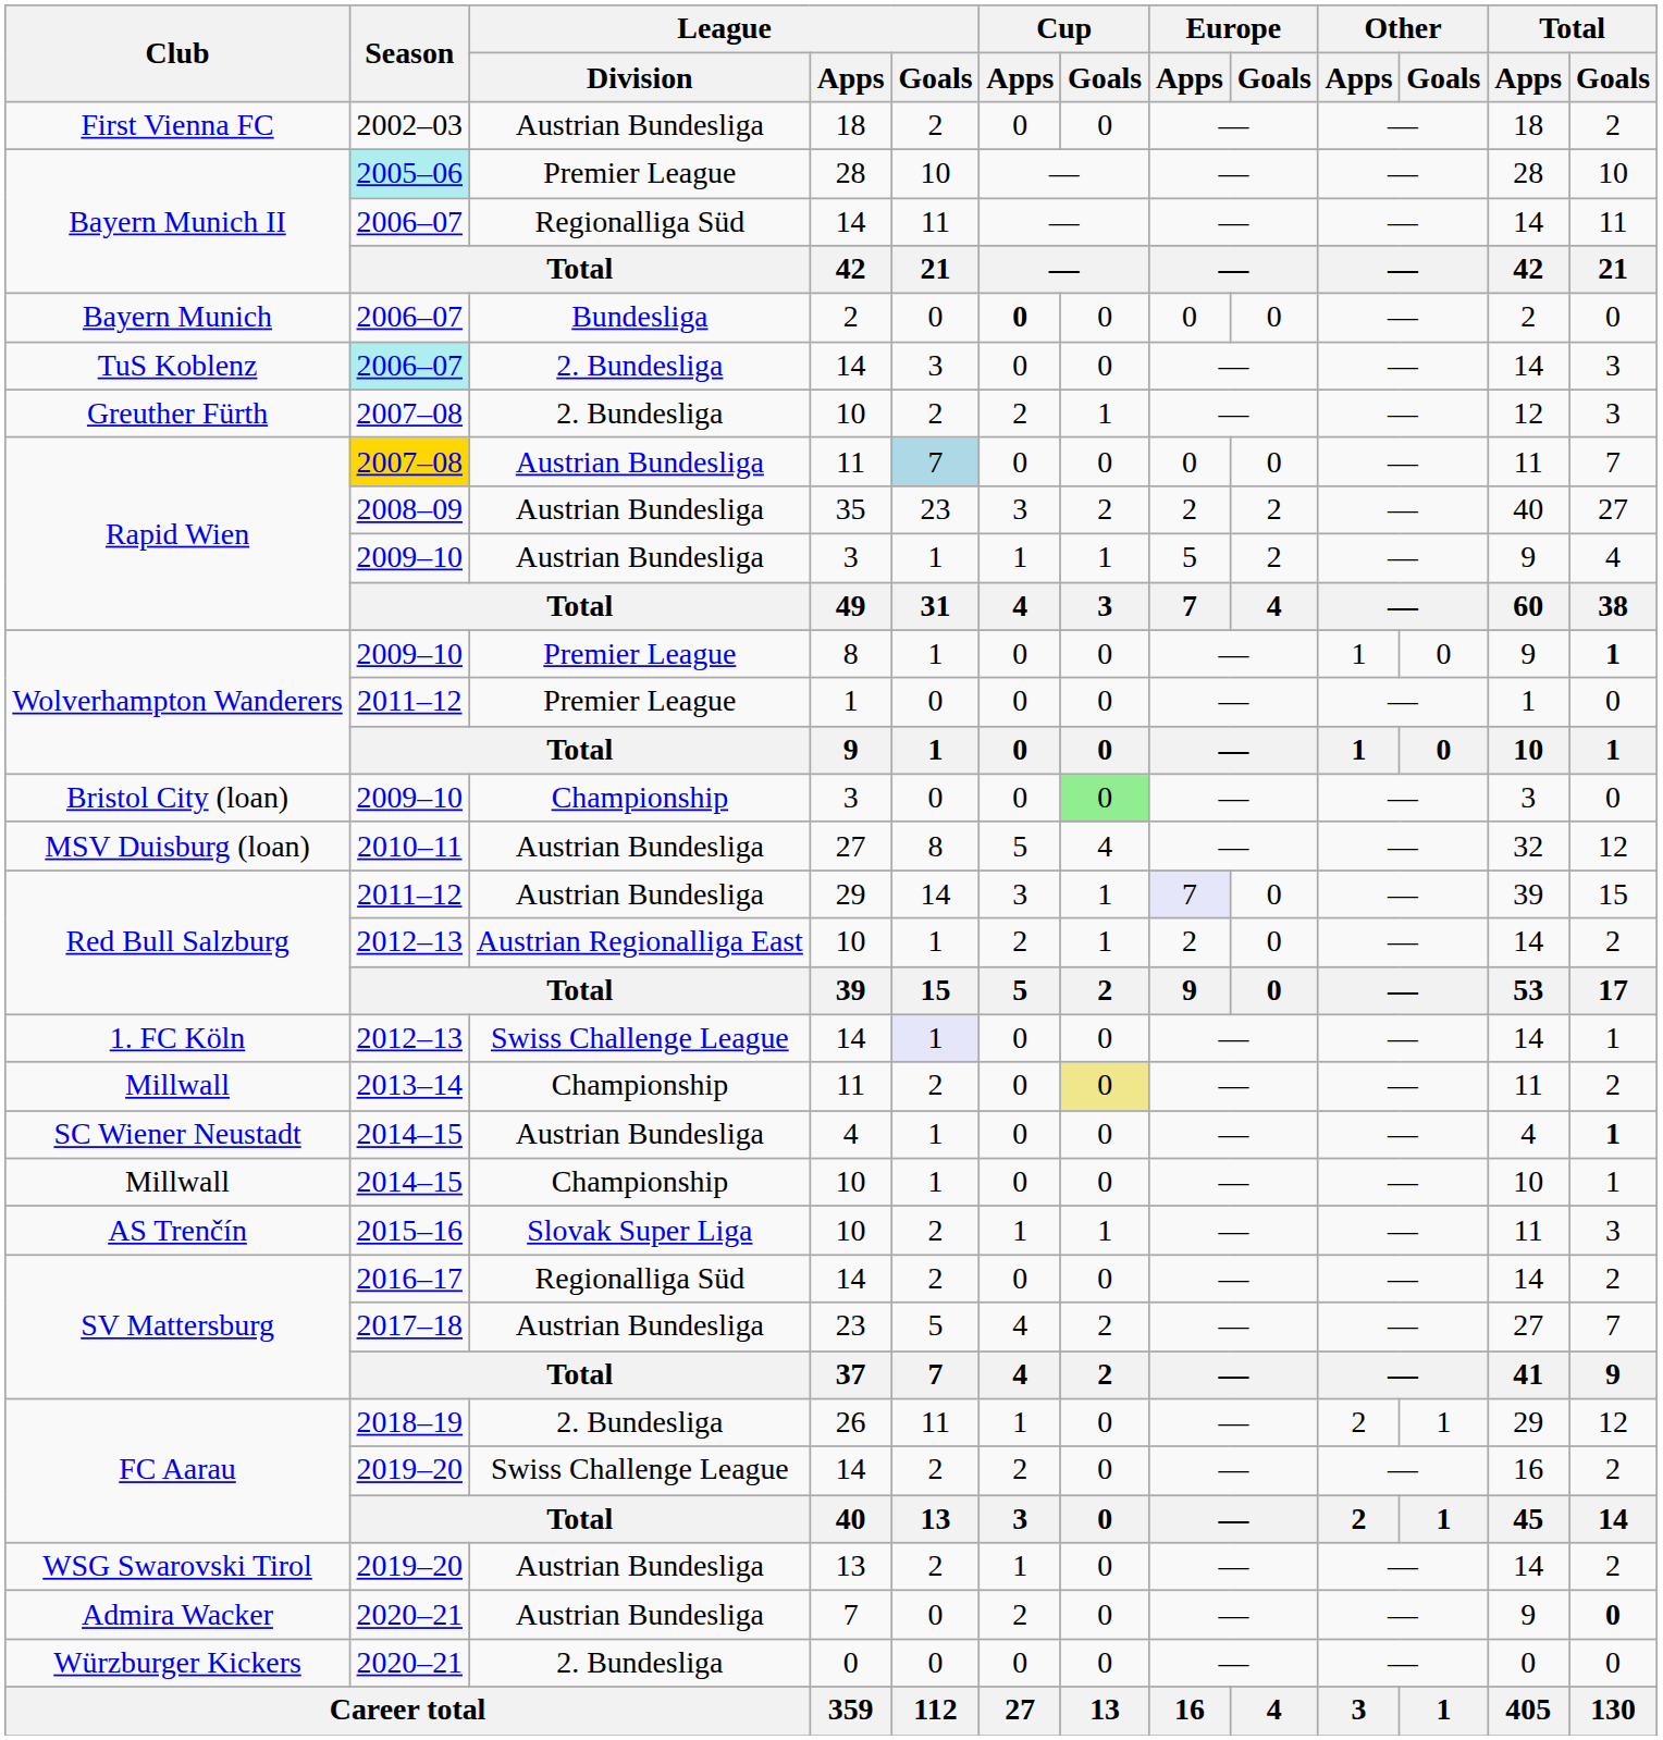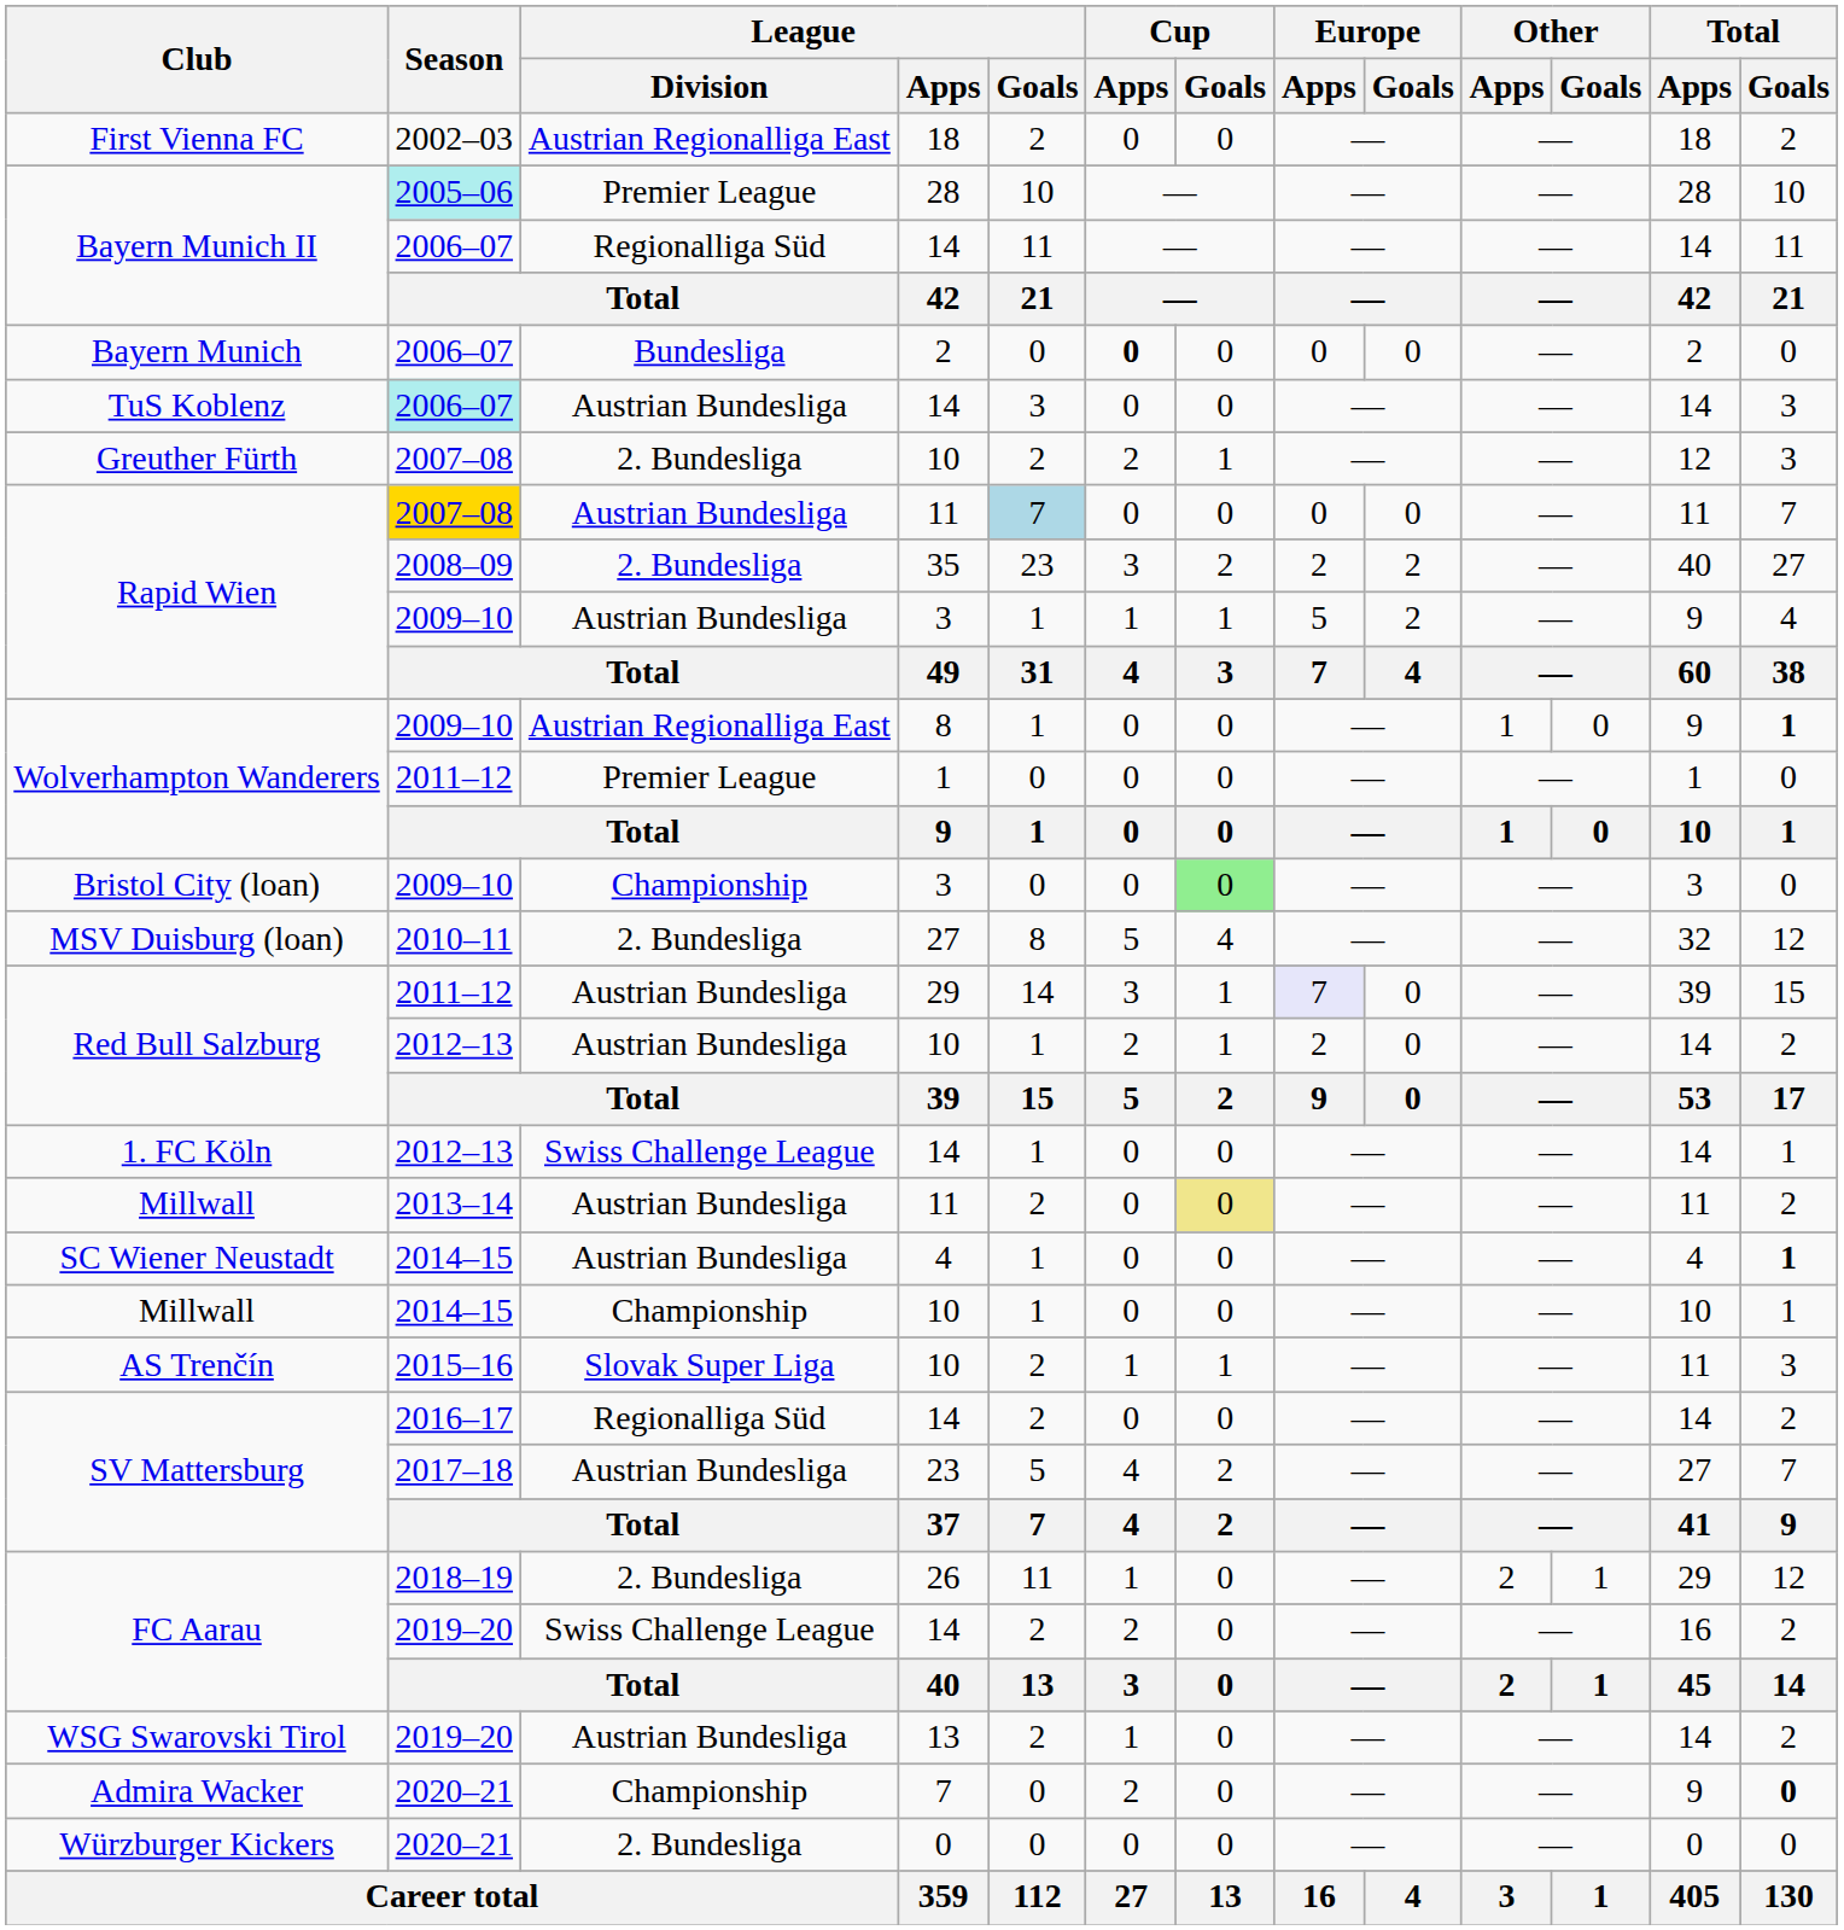First Vienna FC | League / Division: Austrian Bundesliga -> Austrian Regionalliga East
TuS Koblenz | League / Division: 2. Bundesliga -> Austrian Bundesliga
Rapid Wien / 35 | League / Division: Austrian Bundesliga -> 2. Bundesliga
Wolverhampton Wanderers / 8 | League / Division: Premier League -> Austrian Regionalliga East
MSV Duisburg (loan) | League / Division: Austrian Bundesliga -> 2. Bundesliga
Red Bull Salzburg / 10 | League / Division: Austrian Regionalliga East -> Austrian Bundesliga
1. FC Köln | League / Goals: lavender background -> no background
Millwall / 11 | League / Division: Championship -> Austrian Bundesliga
Admira Wacker | League / Division: Austrian Bundesliga -> Championship
